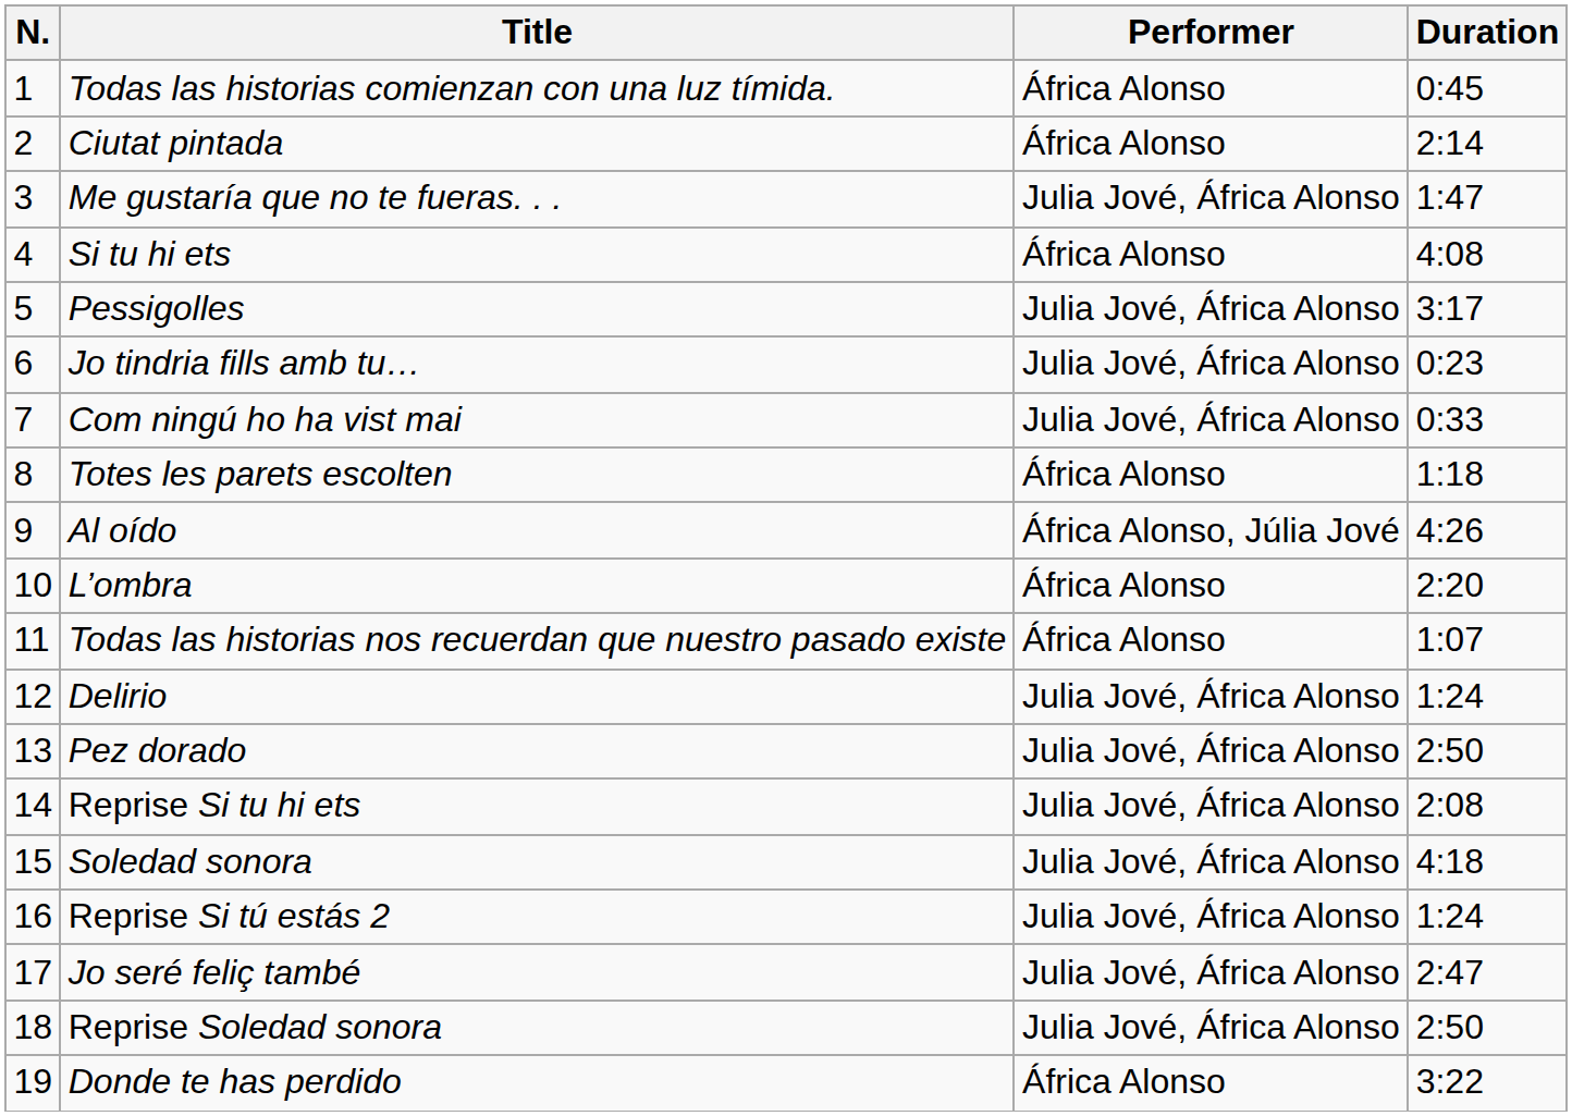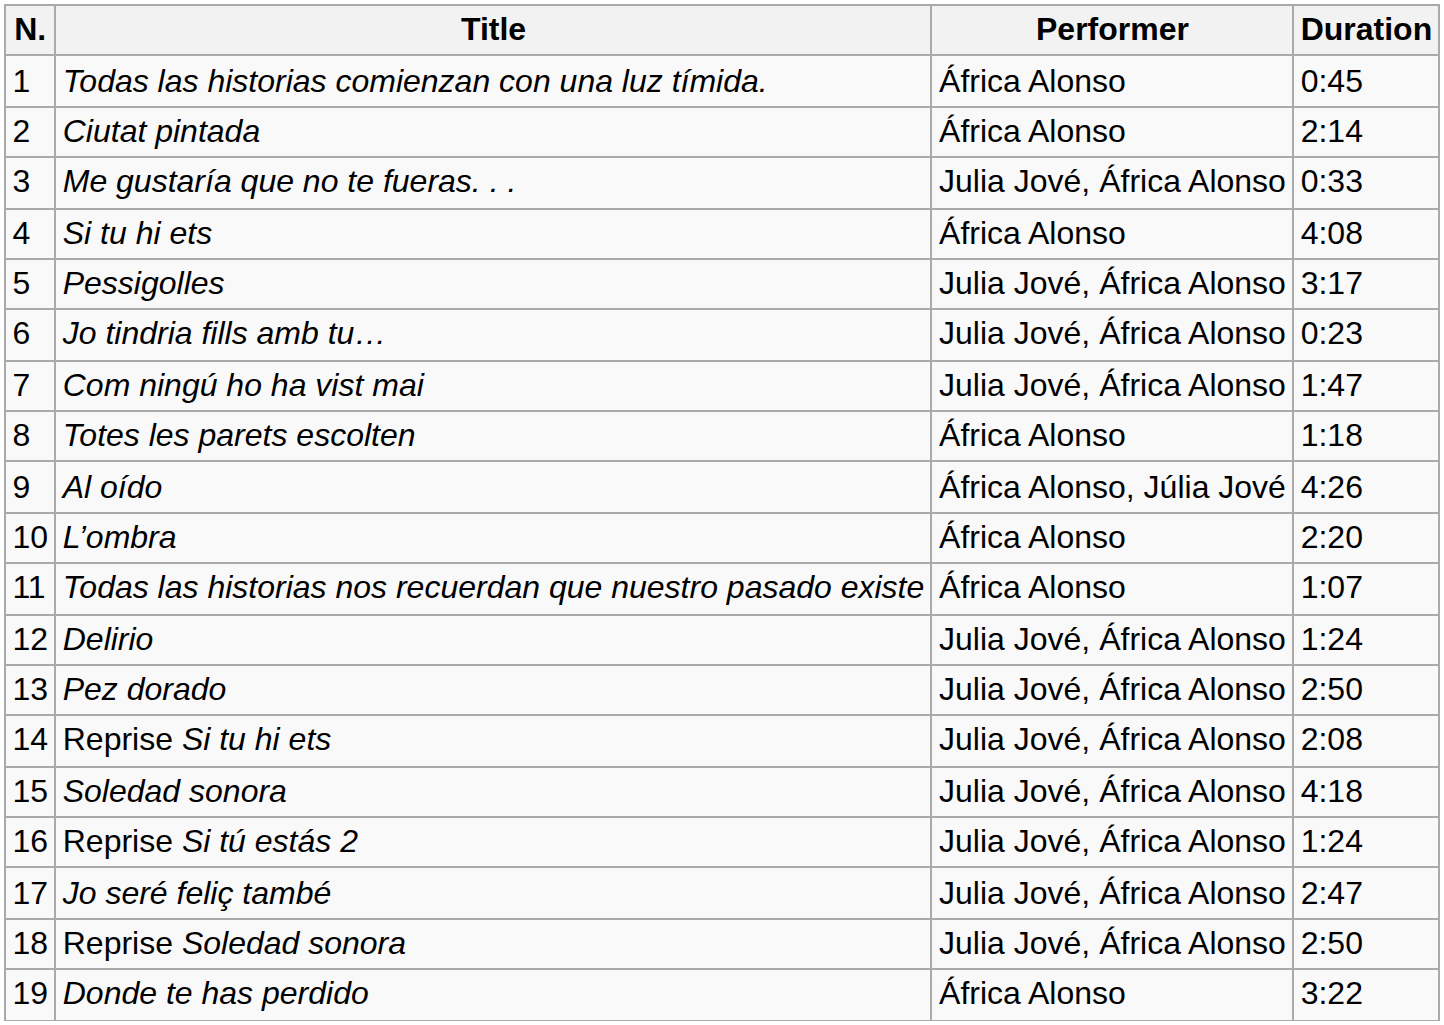Me gustaría que no te fueras. . . | Duration: 1:47 -> 0:33
Com ningú ho ha vist mai | Duration: 0:33 -> 1:47
